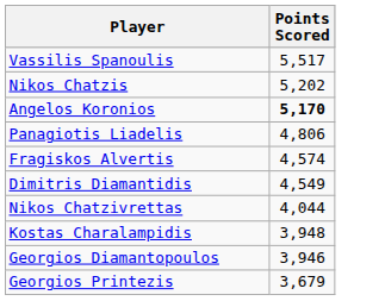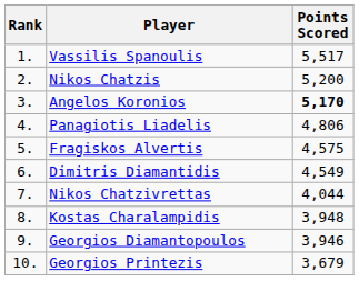+ column: Rank | 1. | 2. | 3. | 4. | 5. | 6. | 7. | 8. | 9. | 10.
Nikos Chatzis | Points Scored: 5,202 -> 5,200
Fragiskos Alvertis | Points Scored: 4,574 -> 4,575
